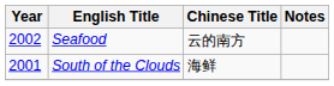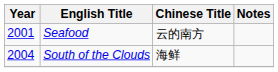Seafood | Year: 2002 -> 2001
South of the Clouds | Year: 2001 -> 2004
